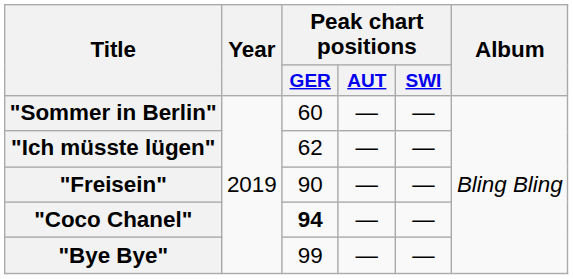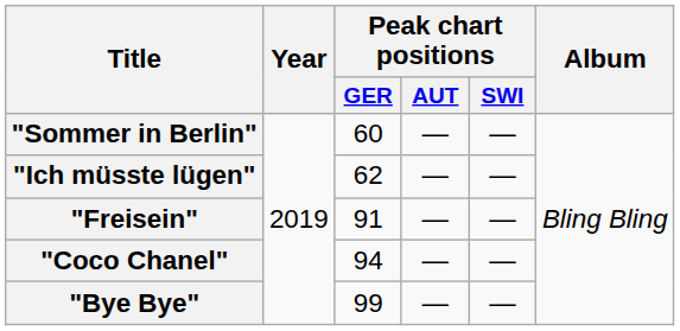"Freisein" | Peak chart positions / GER: 90 -> 91
"Coco Chanel" | Peak chart positions / GER: bold -> normal
